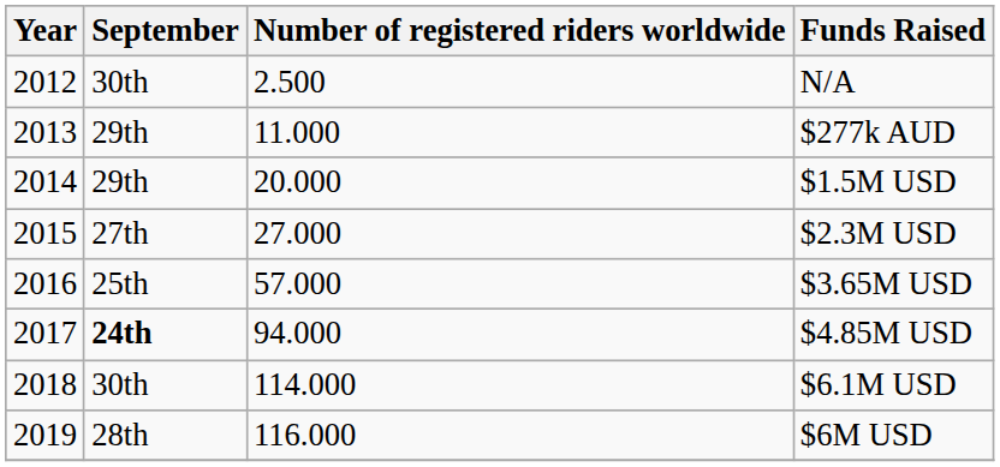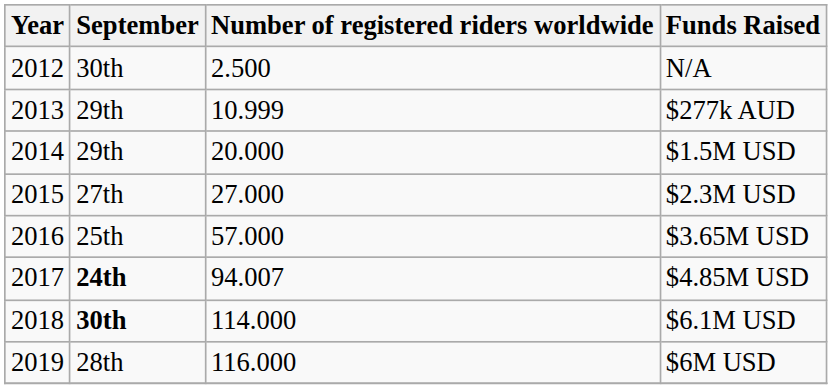$277k AUD | Number of registered riders worldwide: 11.000 -> 10.999
$4.85M USD | Number of registered riders worldwide: 94.000 -> 94.007
$6.1M USD | September: normal -> bold
